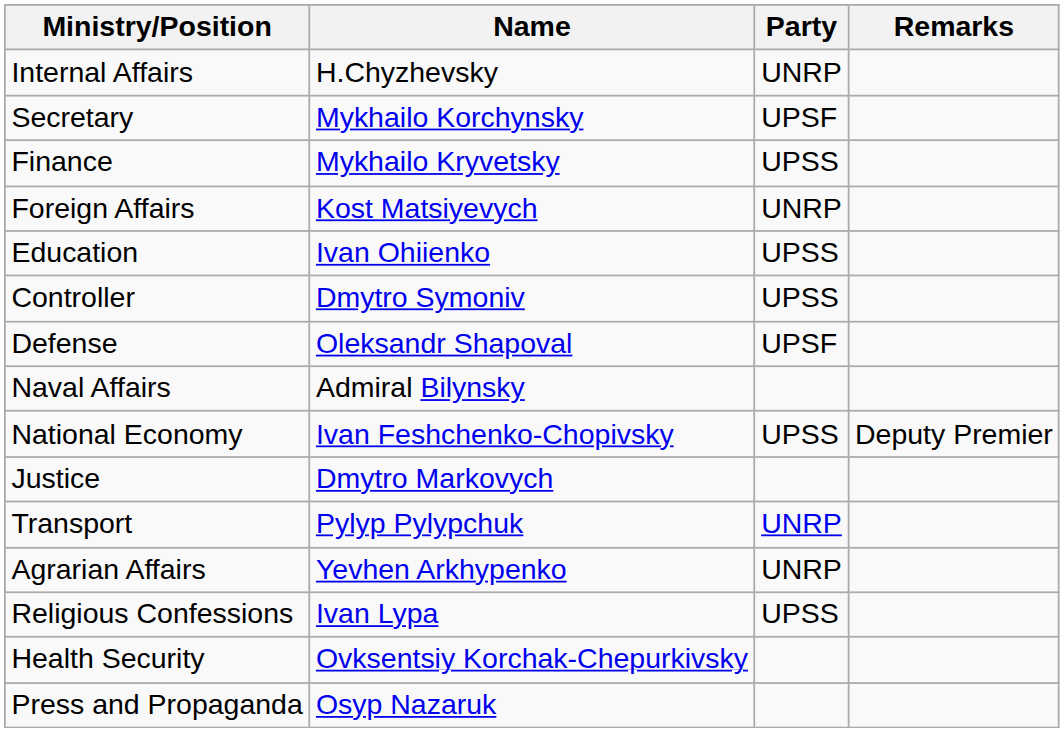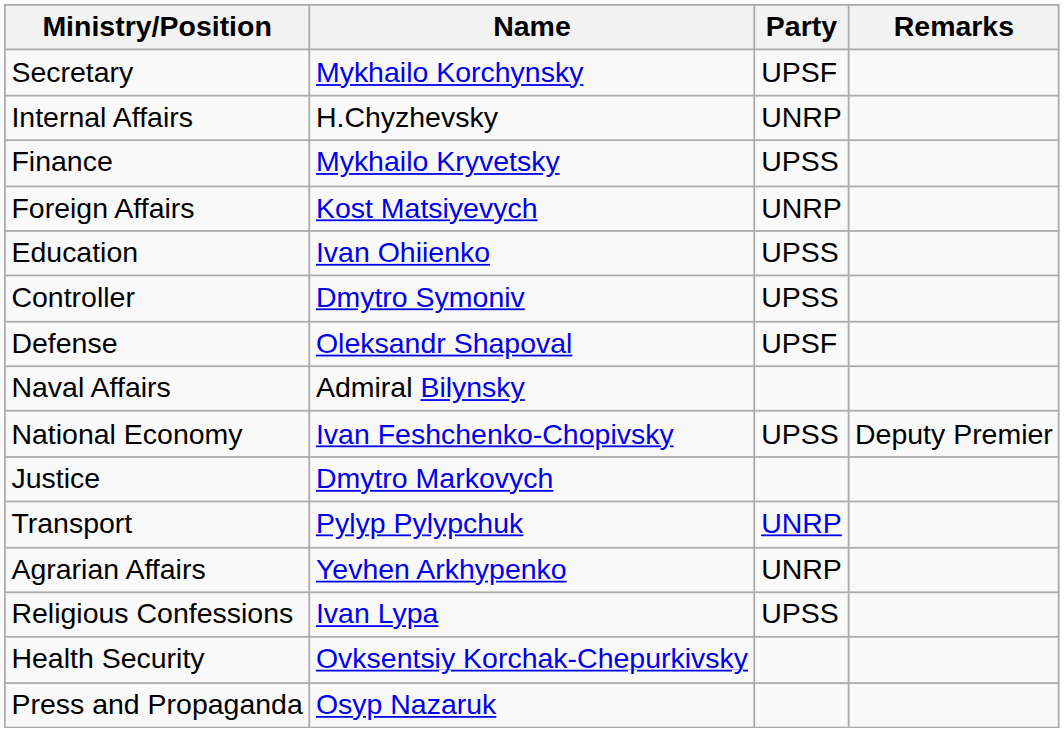rows swapped: Secretary <-> Internal Affairs
